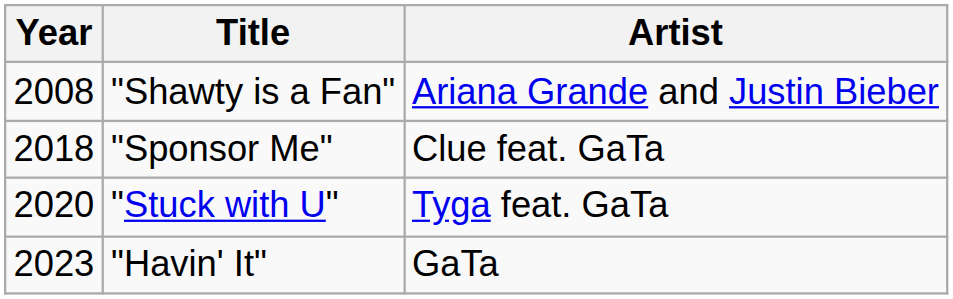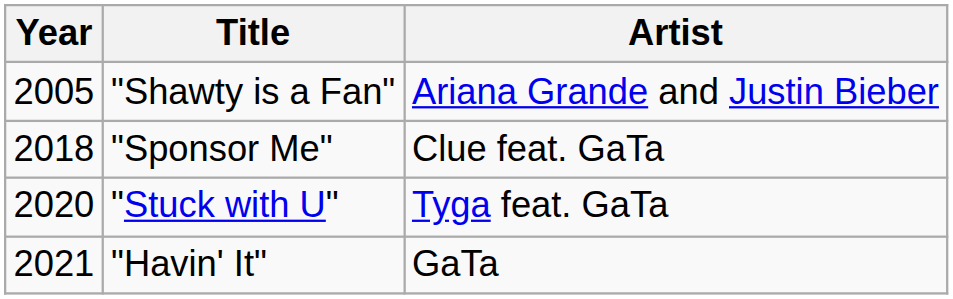"Shawty is a Fan" | Year: 2008 -> 2005
"Havin' It" | Year: 2023 -> 2021
